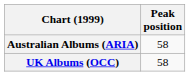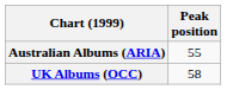Australian Albums (ARIA) | Peak position: 58 -> 55
